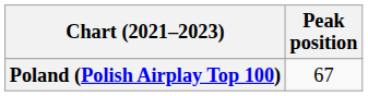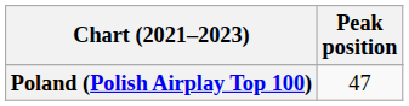Poland (Polish Airplay Top 100) | Peak position: 67 -> 47
